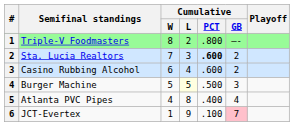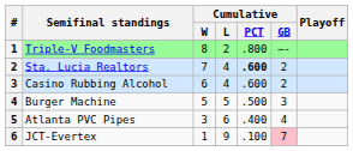Sta. Lucia Realtors | Cumulative / L: 3 -> 4
Burger Machine | Cumulative / L: lightyellow background -> no background
Atlanta PVC Pipes | Cumulative / W: 4 -> 3
Atlanta PVC Pipes | Cumulative / L: 8 -> 6
